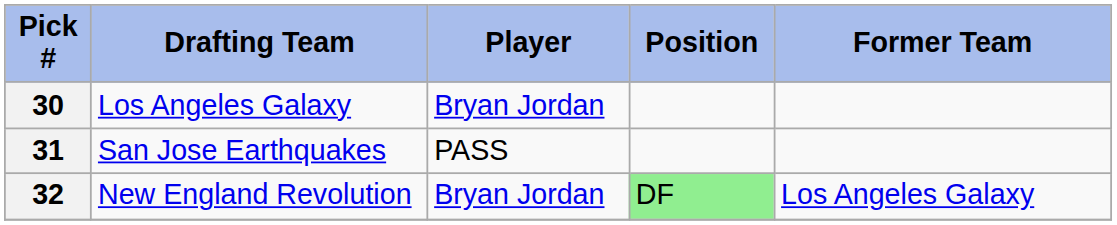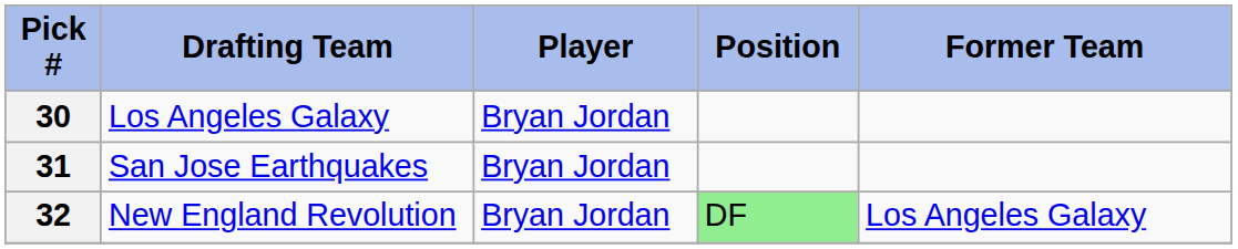31 | Player: PASS -> Bryan Jordan
